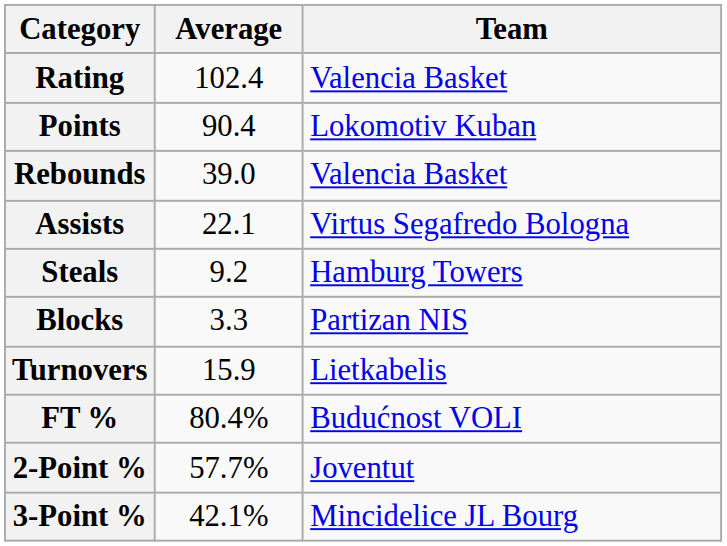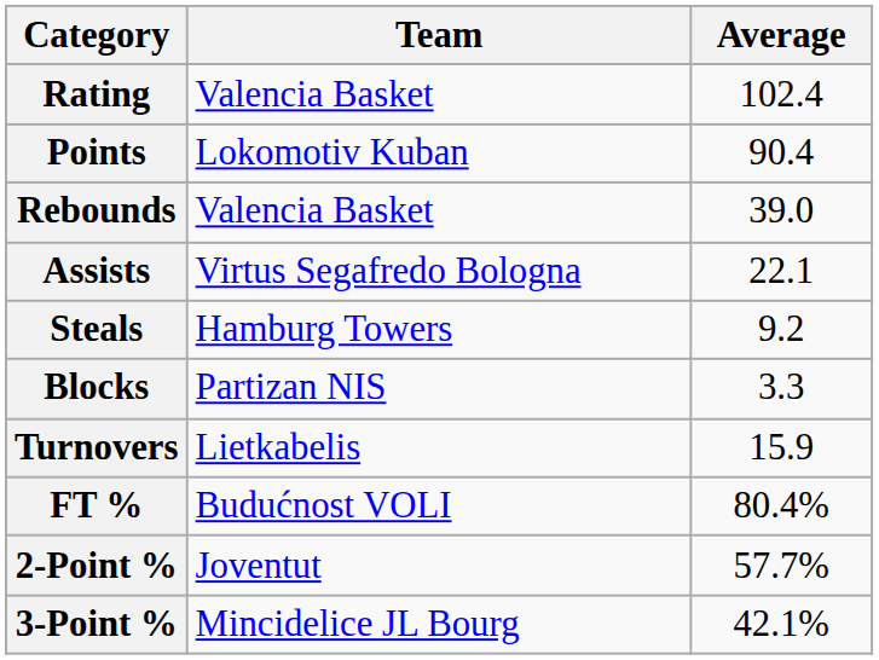columns swapped: Team <-> Average
